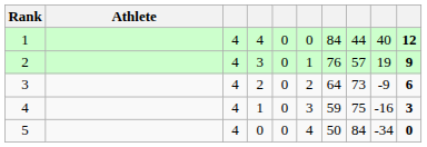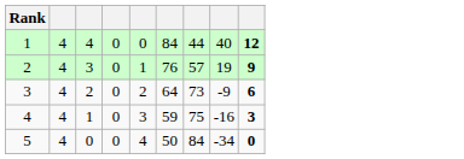- column: Athlete
